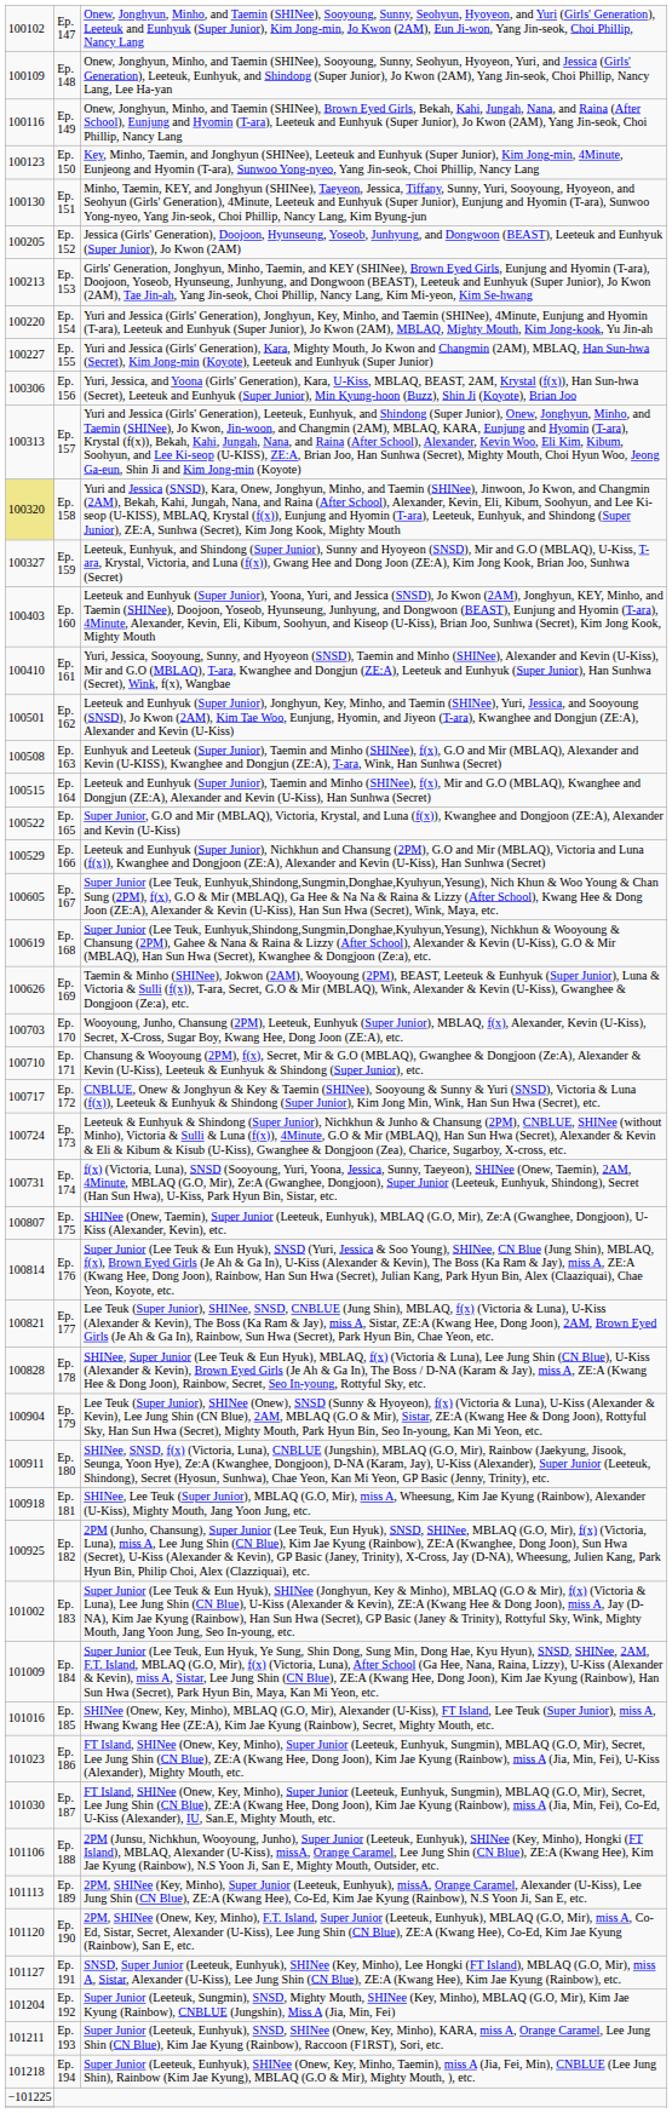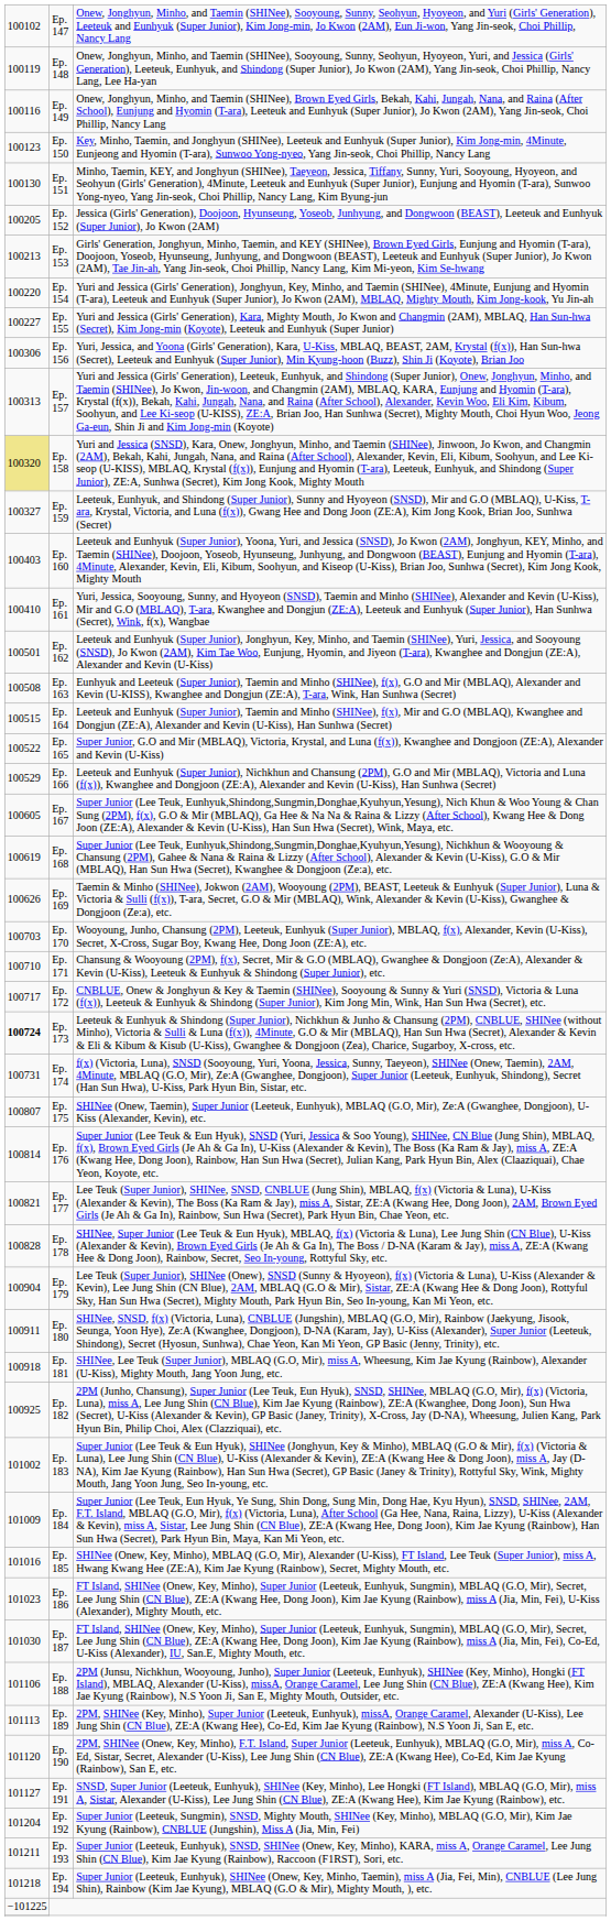Ep. 148 | column 1: 100109 -> 100119
Ep. 173 | column 1: normal -> bold
